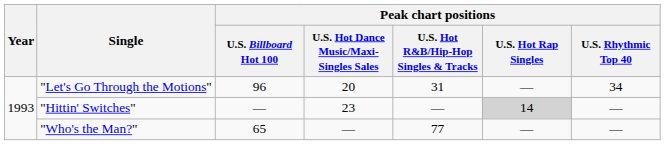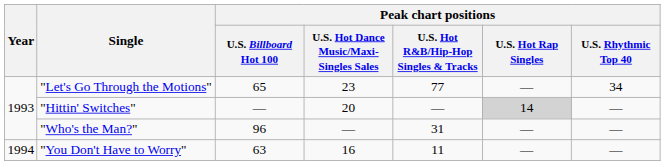"Let's Go Through the Motions" | Peak chart positions / U.S. Billboard Hot 100: 96 -> 65
"Let's Go Through the Motions" | column 4: 20 -> 23
"Let's Go Through the Motions" | Peak chart positions / U.S. Hot R&B/Hip-Hop Singles & Tracks: 31 -> 77
"Hittin' Switches" | column 4: 23 -> 20
"Who's the Man?" | Peak chart positions / U.S. Billboard Hot 100: 65 -> 96
"Who's the Man?" | Peak chart positions / U.S. Hot R&B/Hip-Hop Singles & Tracks: 77 -> 31
+ row: 1994 | "You Don't Have to Worry" | 63 | 16 | 11 | — | —
